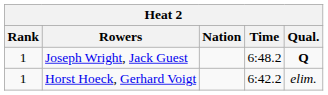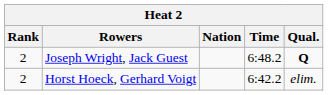Joseph Wright, Jack Guest | Rank: 1 -> 2
Horst Hoeck, Gerhard Voigt | Rank: 1 -> 2
